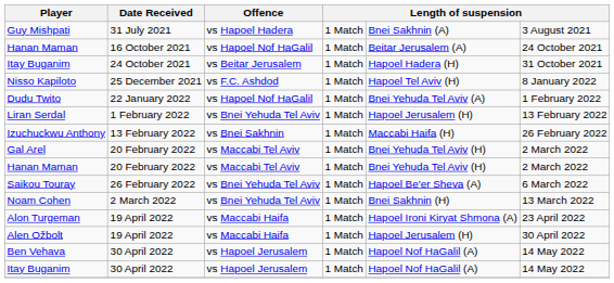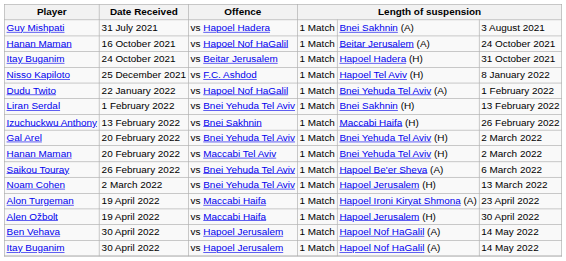Liran Serdal | column 5: Hapoel Jerusalem (H) -> Bnei Sakhnin (H)
Gal Arel | Offence: vs Maccabi Tel Aviv -> vs Bnei Yehuda Tel Aviv
Noam Cohen | column 5: Bnei Sakhnin (H) -> Hapoel Jerusalem (H)
